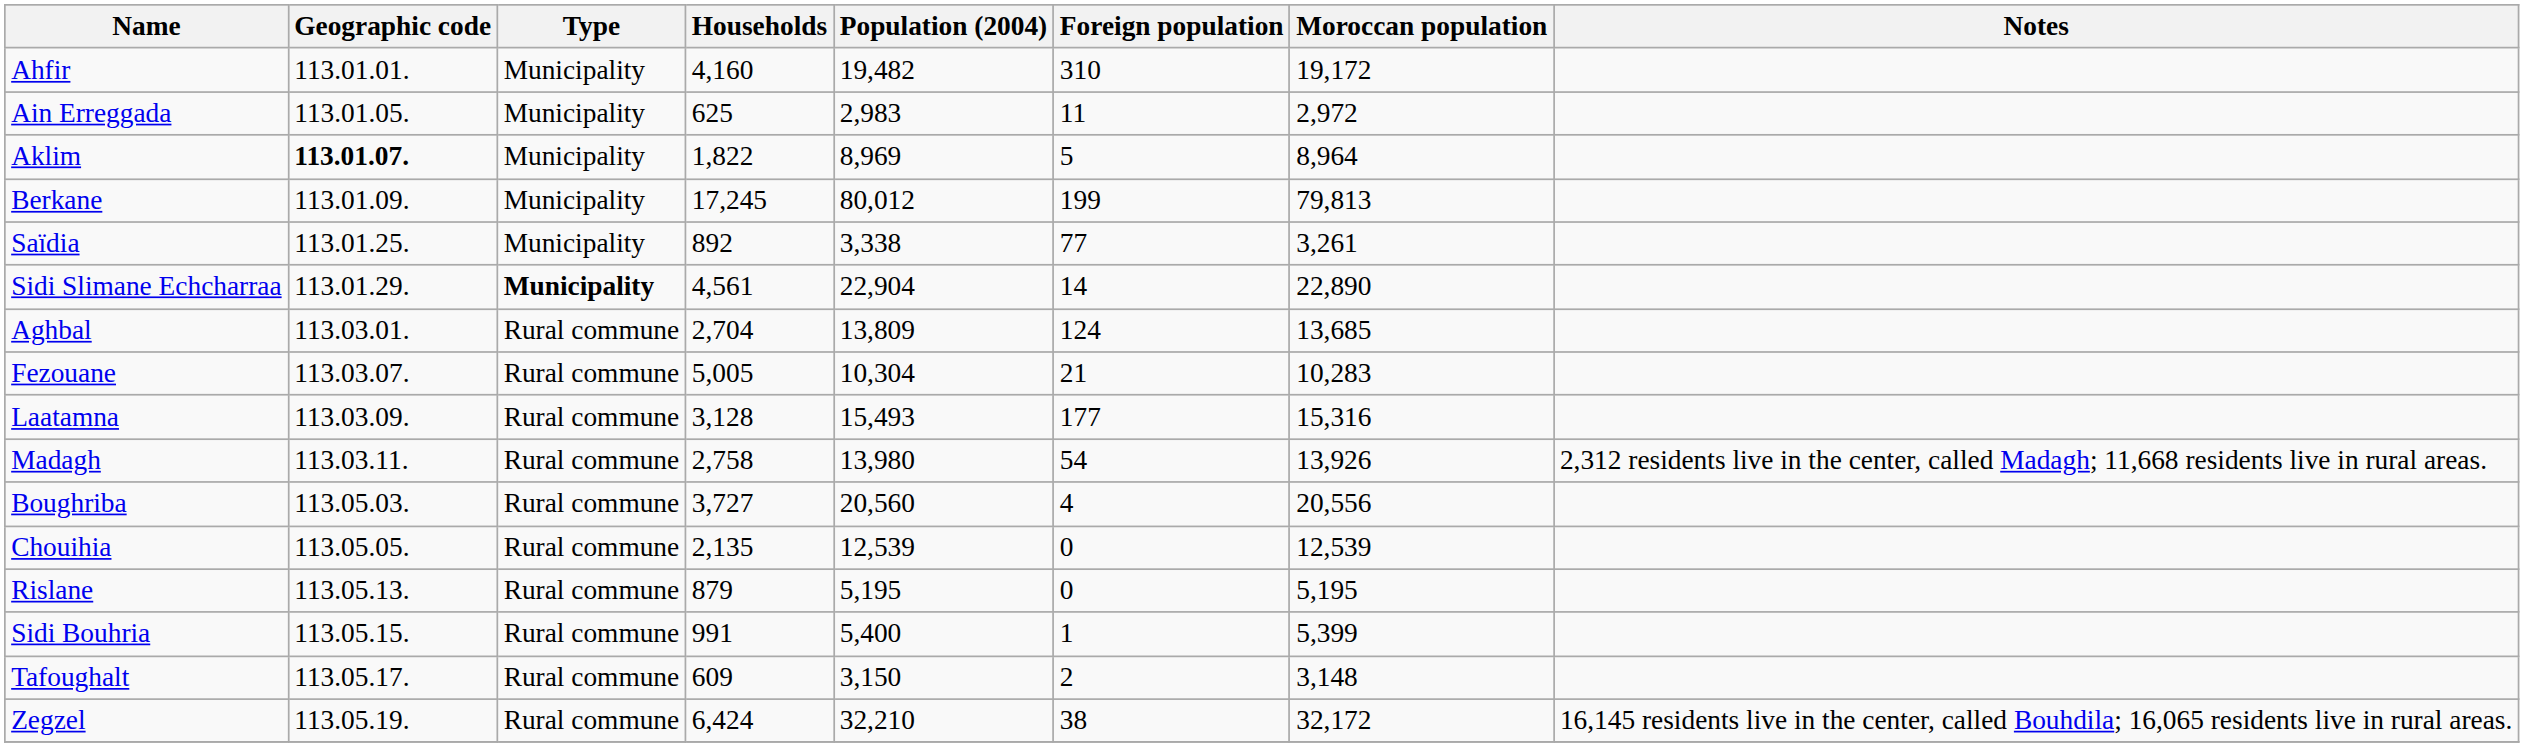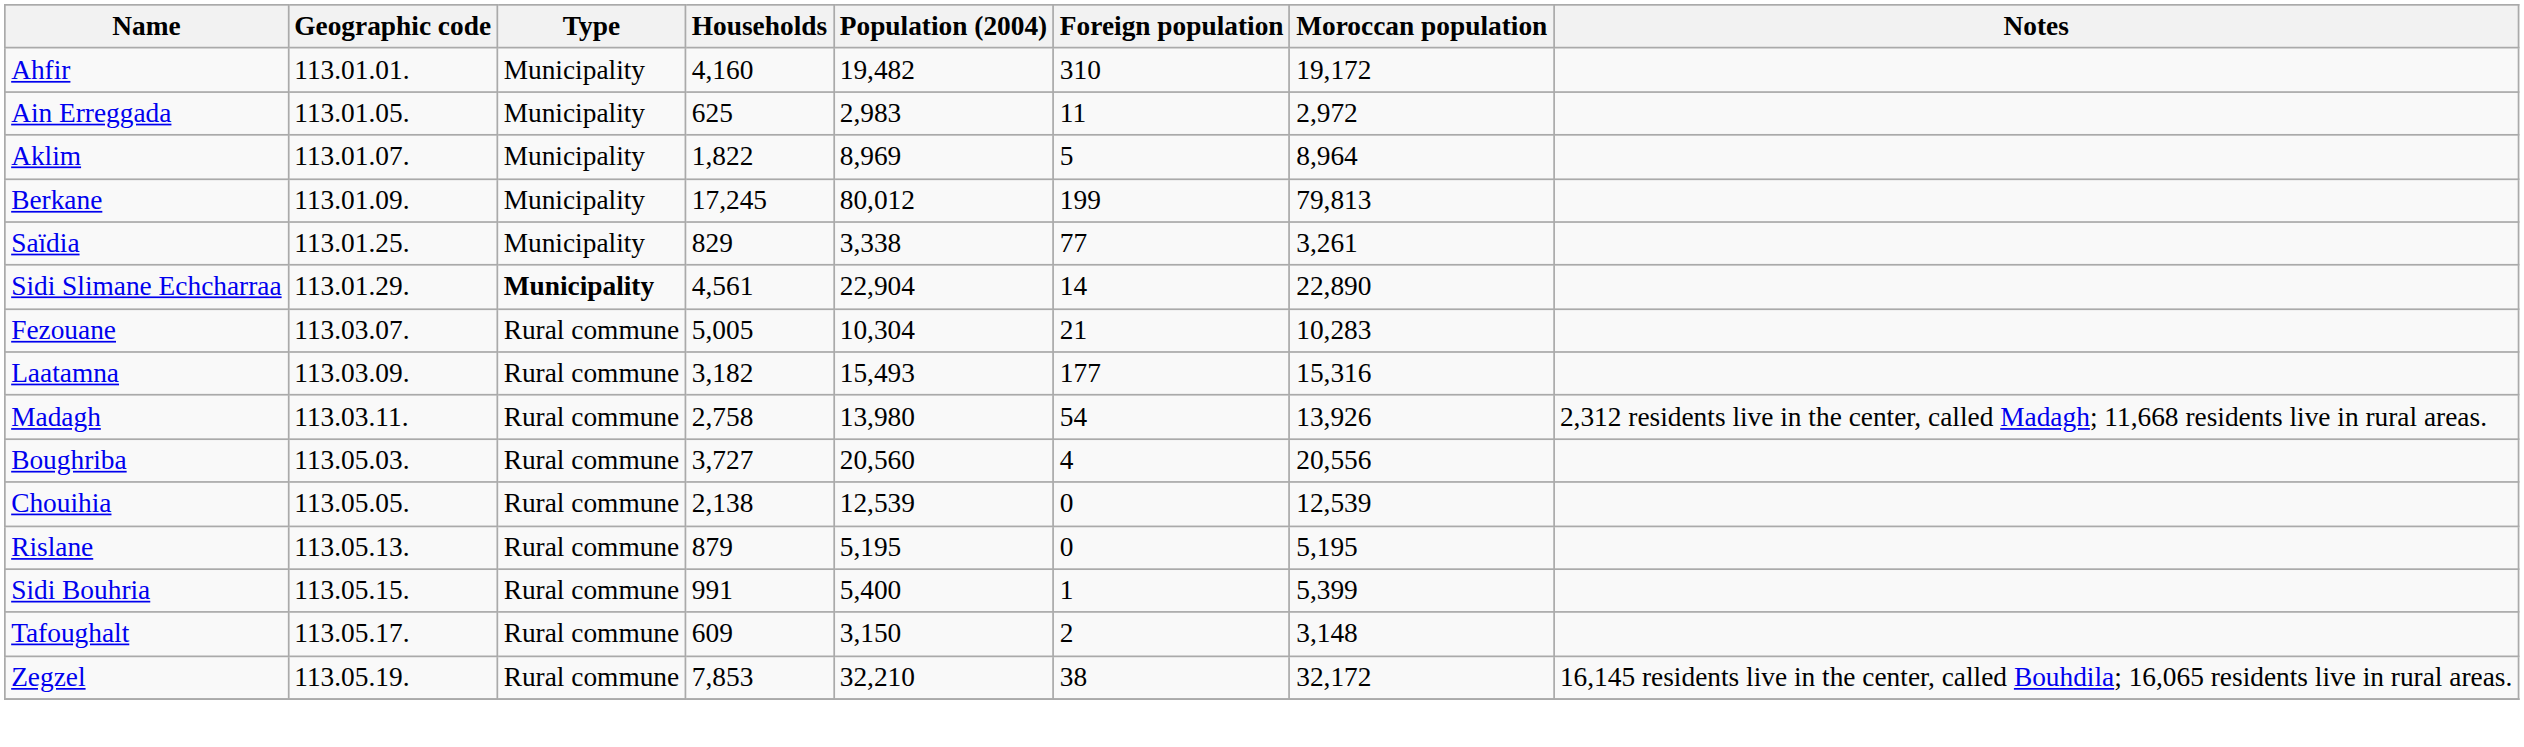Aklim | Geographic code: bold -> normal
Saïdia | Households: 892 -> 829
- row: Aghbal | 113.03.01. | Rural commune | 2,704 | 13,809 | 124 | 13,685
Laatamna | Households: 3,128 -> 3,182
Chouihia | Households: 2,135 -> 2,138
Zegzel | Households: 6,424 -> 7,853
